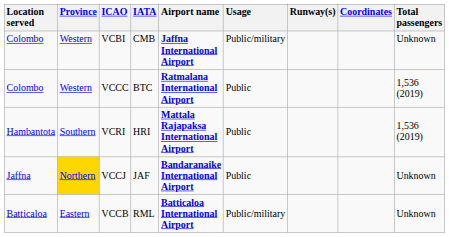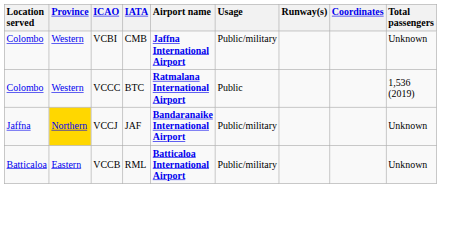- row: Hambantota | Southern | VCRI | HRI | Mattala Rajapaksa International Airport | Public | 1,536 (2019)
VCCJ | Usage: Public -> Public/military
